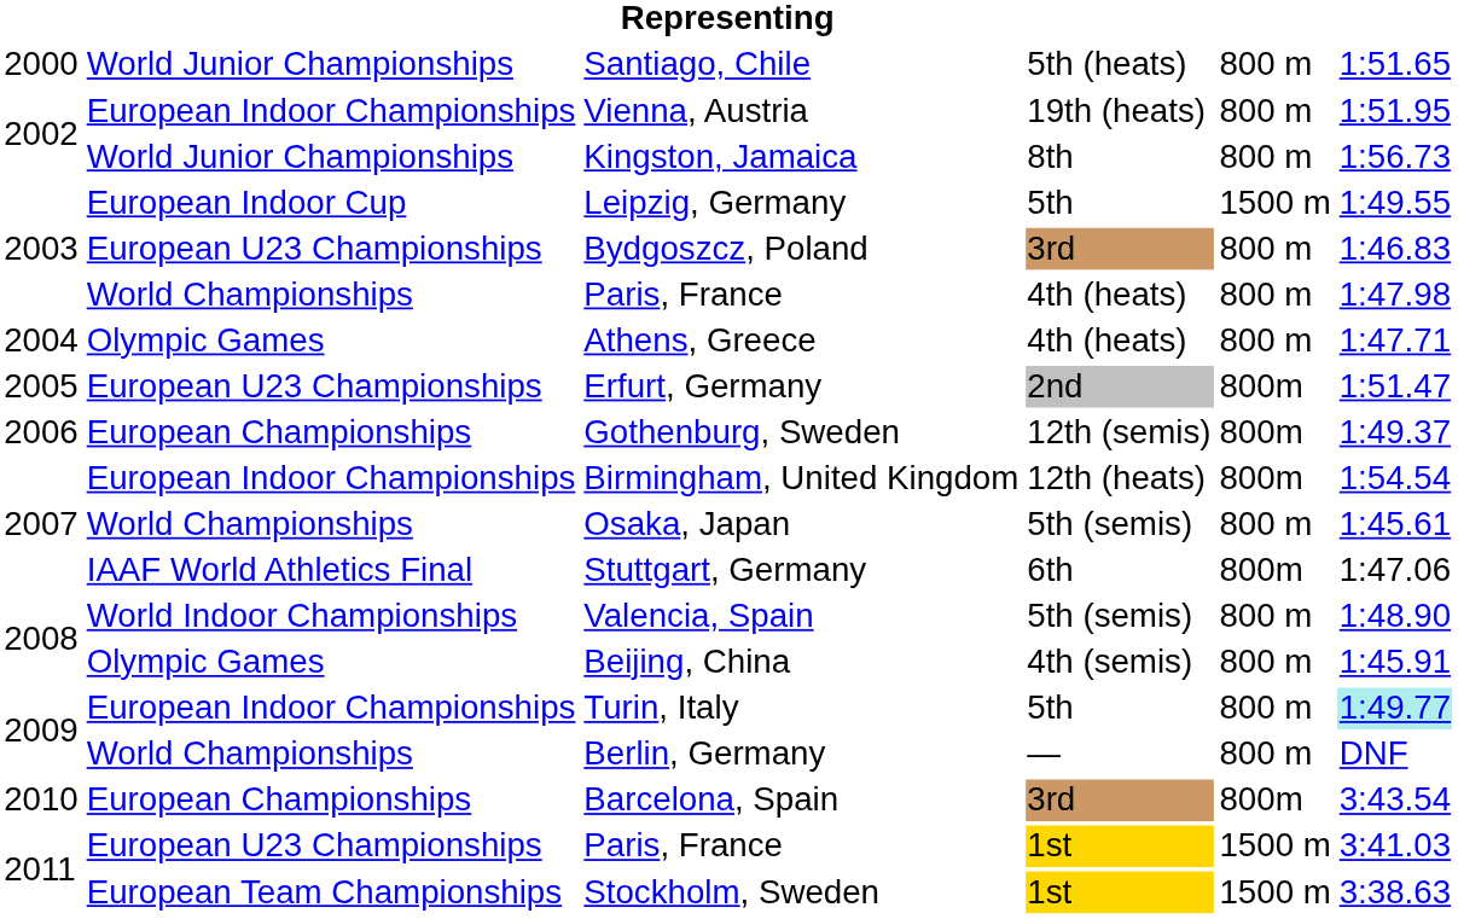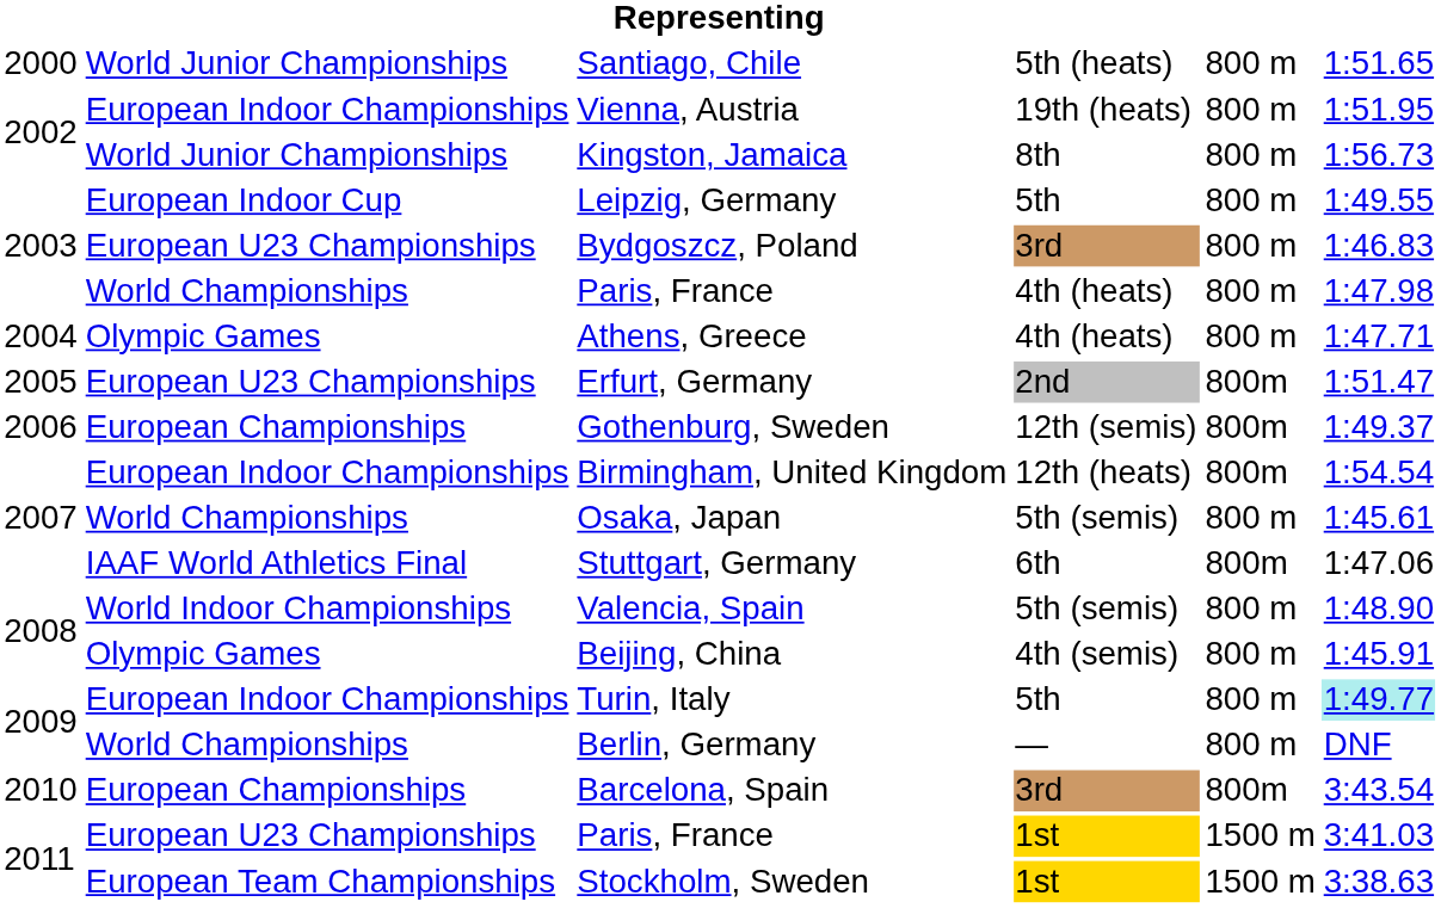Leipzig, Germany | column 5: 1500 m -> 800 m
